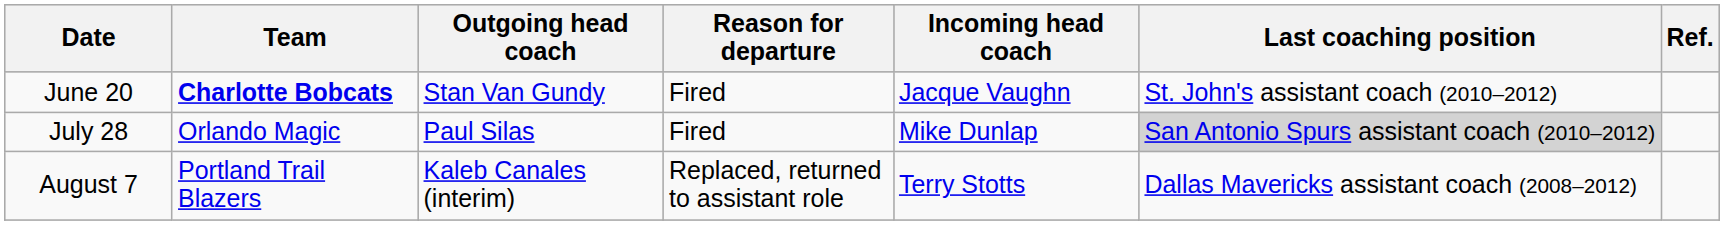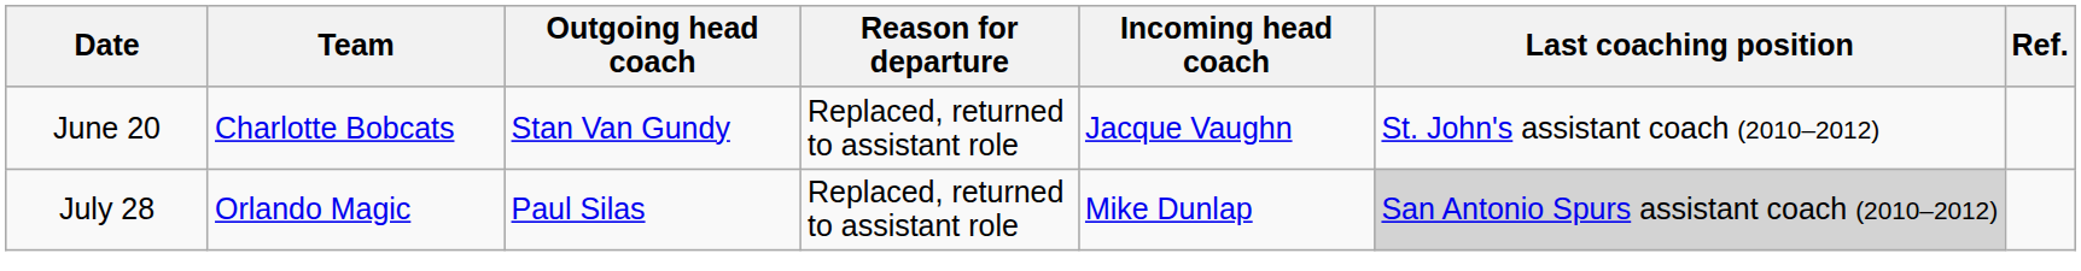June 20 | Team: bold -> normal
June 20 | Reason for departure: Fired -> Replaced, returned to assistant role
July 28 | Reason for departure: Fired -> Replaced, returned to assistant role
- row: August 7 | Portland Trail Blazers | Kaleb Canales (interim) | Replaced, returned to assistant role | Terry Stotts | Dallas Mavericks assistant coach (2008–2012)
